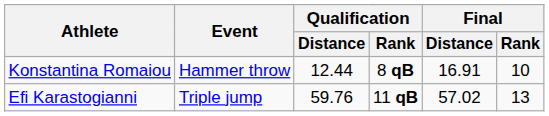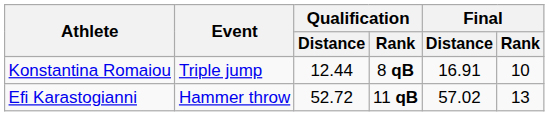Konstantina Romaiou | Event: Hammer throw -> Triple jump
Efi Karastogianni | Event: Triple jump -> Hammer throw
Efi Karastogianni | Qualification / Distance: 59.76 -> 52.72
